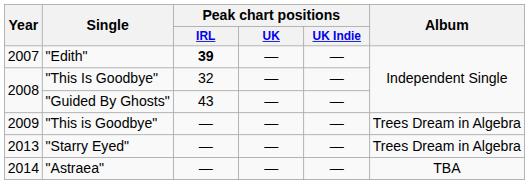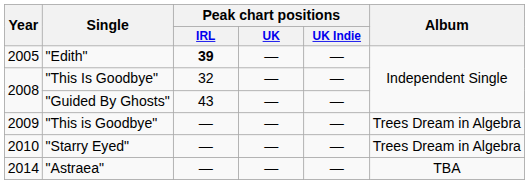"Edith" | Year: 2007 -> 2005
"Starry Eyed" | Year: 2013 -> 2010
